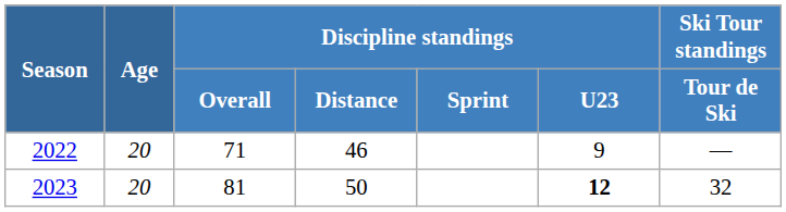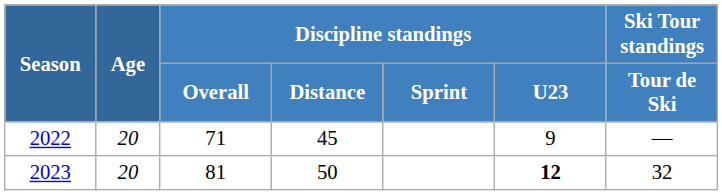2022 | Discipline standings / Distance: 46 -> 45
